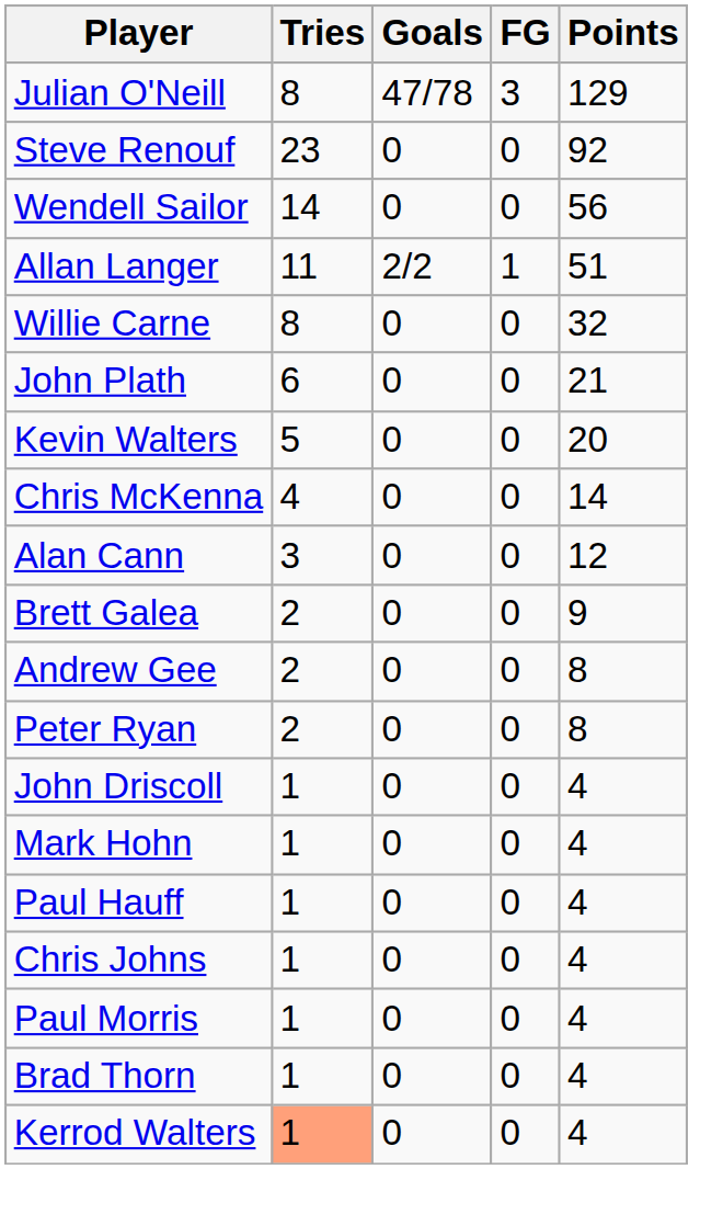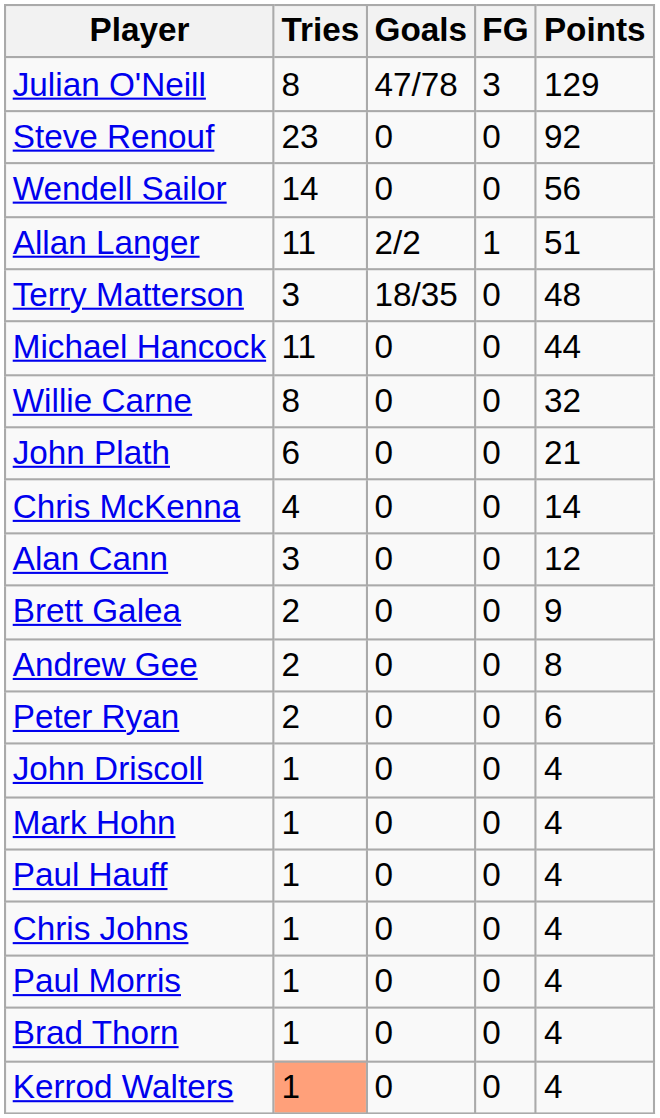+ row: Terry Matterson | 3 | 18/35 | 0 | 48
+ row: Michael Hancock | 11 | 0 | 0 | 44
- row: Kevin Walters | 5 | 0 | 0 | 20
Peter Ryan | Points: 8 -> 6
